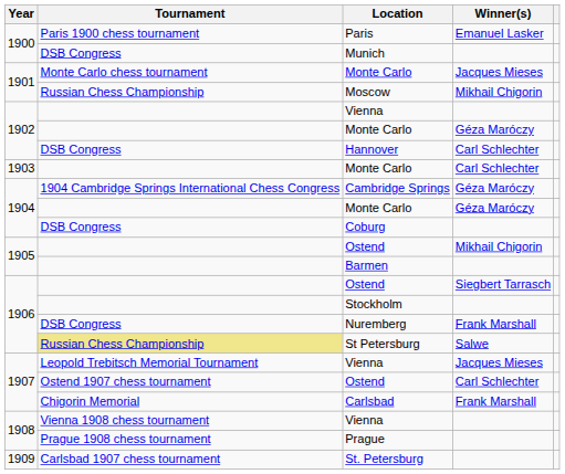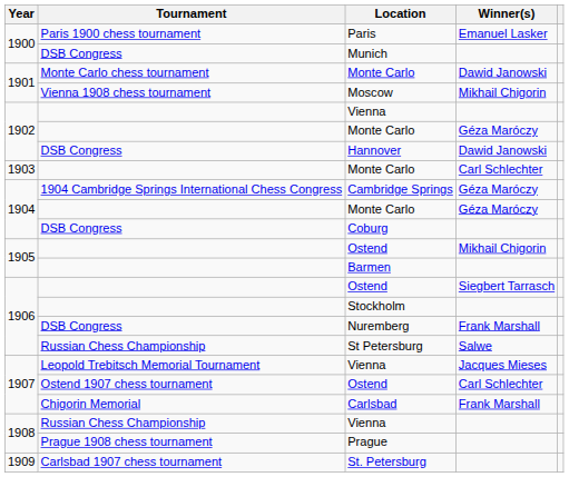1901 / Monte Carlo | Winner(s): Jacques Mieses -> Dawid Janowski
Moscow | Tournament: Russian Chess Championship -> Vienna 1908 chess tournament
Hannover | Winner(s): Carl Schlechter -> Dawid Janowski
St Petersburg | Tournament: khaki background -> no background
1908 / Vienna | Tournament: Vienna 1908 chess tournament -> Russian Chess Championship
